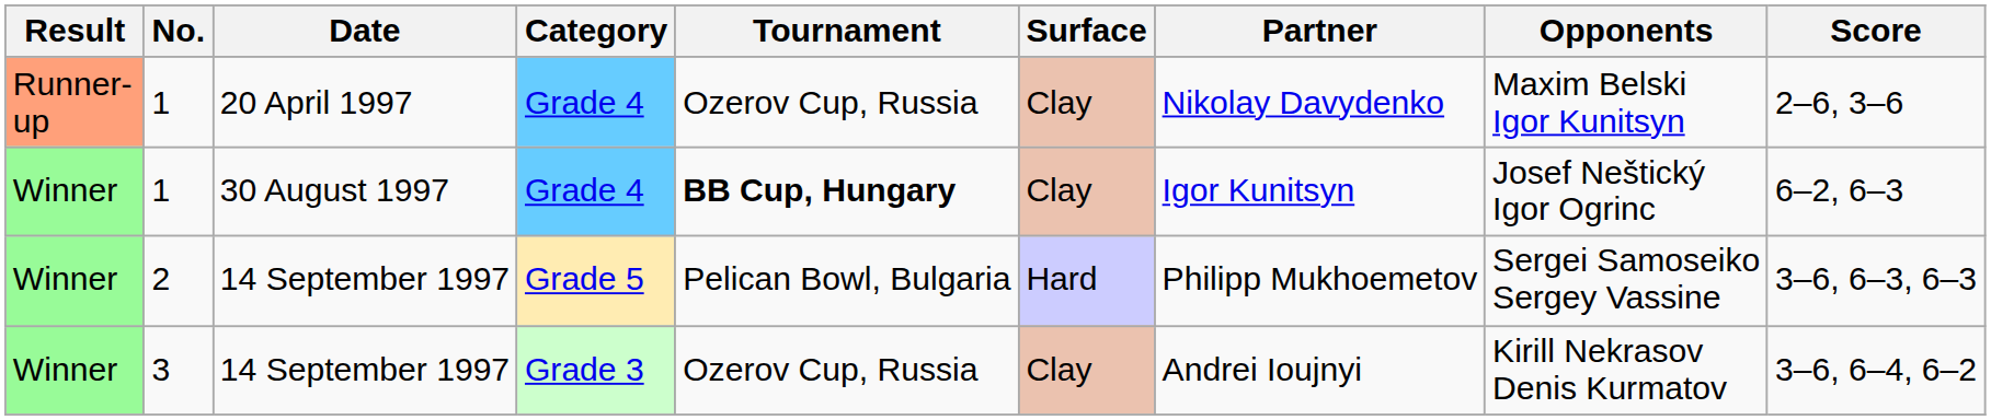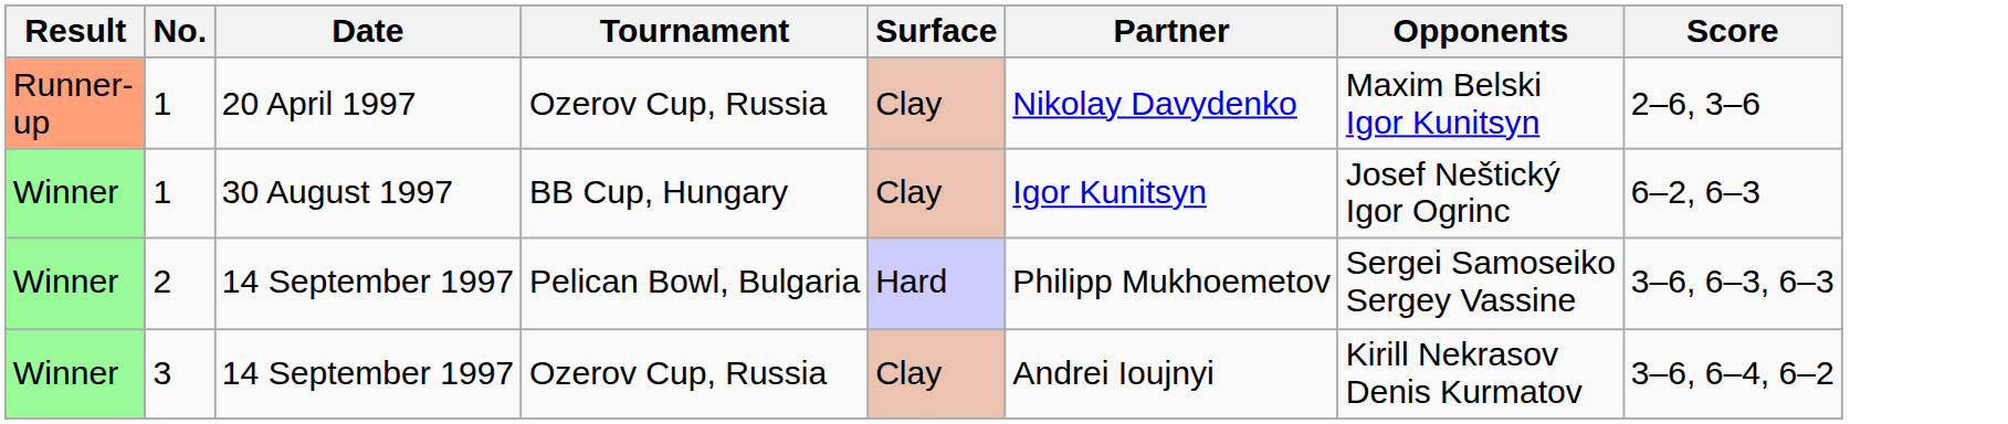- column: Category | Grade 4 | Grade 4 | Grade 5 | Grade 3
1 / 30 August 1997 | Tournament: bold -> normal
